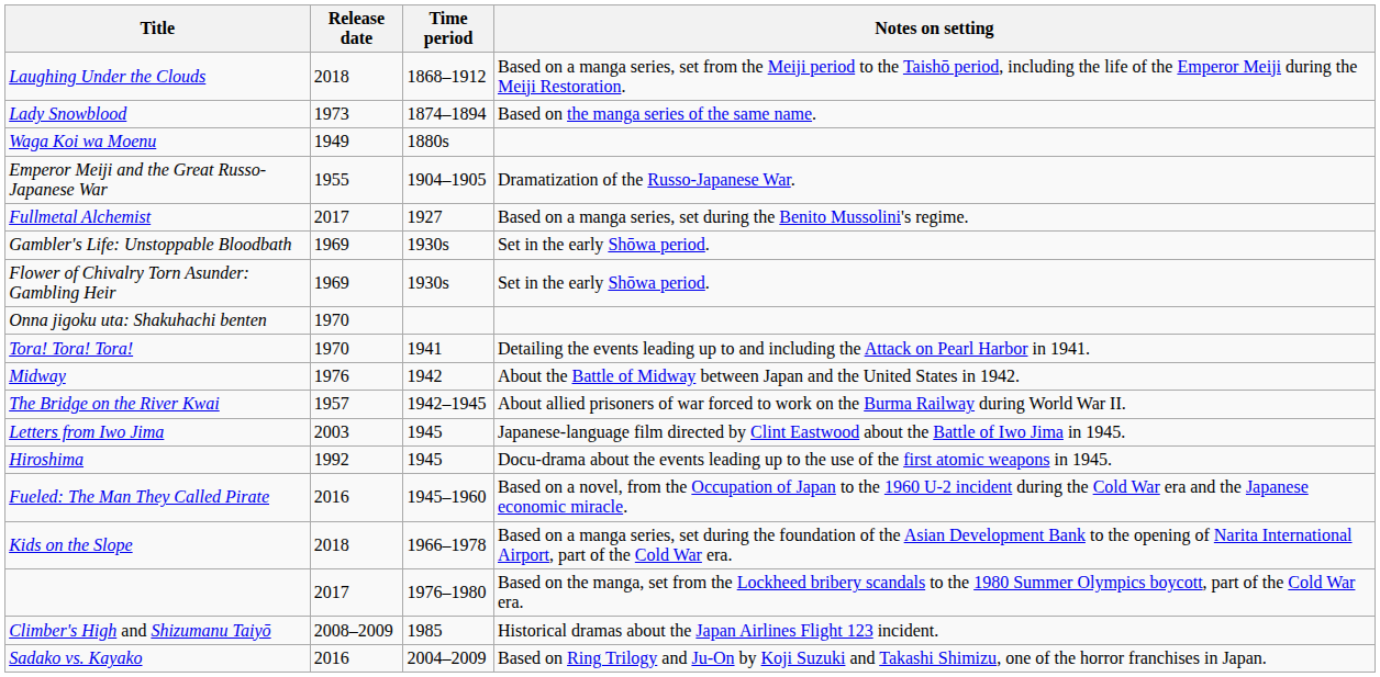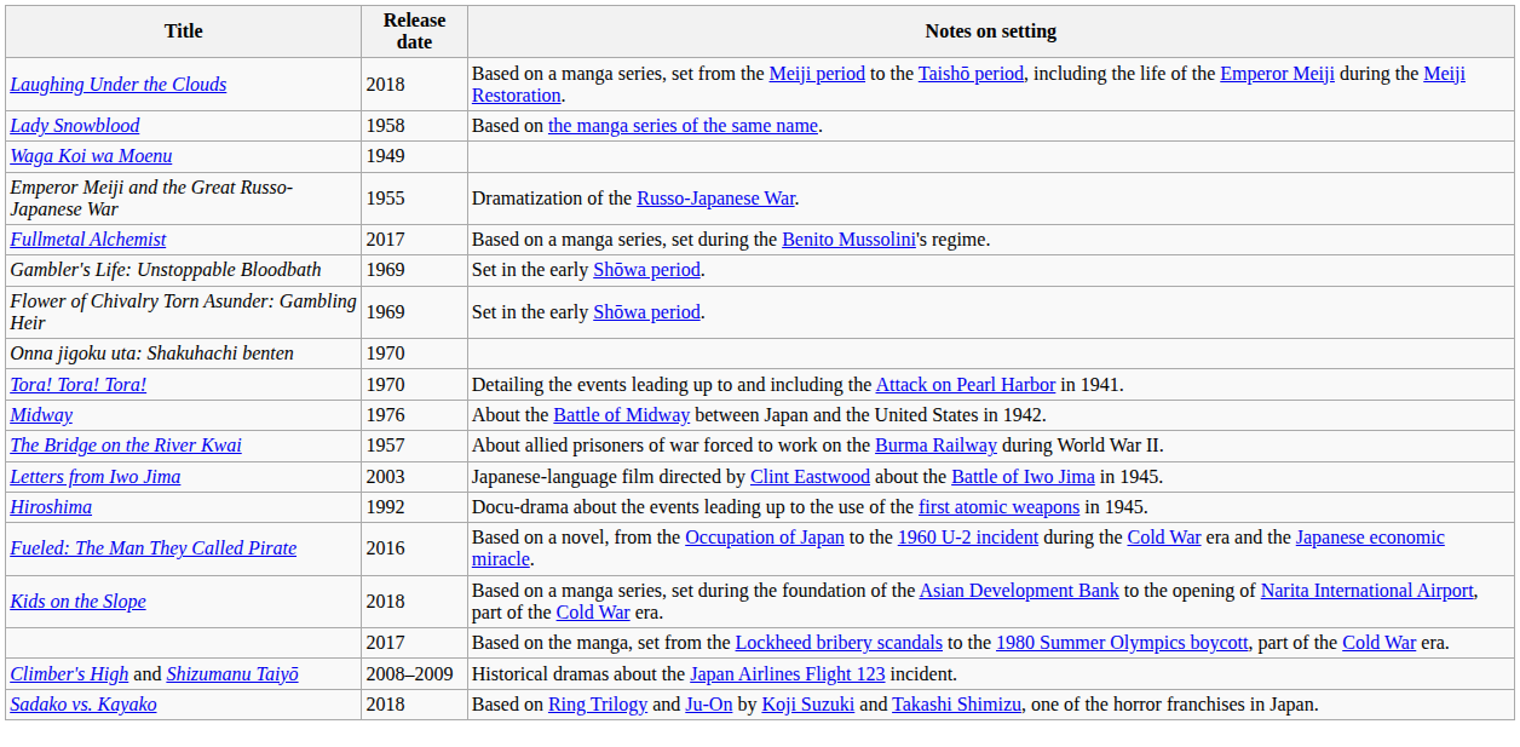- column: Time period | 1868–1912 | 1874–1894 | 1880s | 1904–1905 | 1927 | 1930s | 1930s | 1941 | 1942 | 1942–1945 | 1945 | 1945 | 1945–1960 | 1966–1978 | 1976–1980 | 1985 | 2004–2009
Lady Snowblood | Release date: 1973 -> 1958
Sadako vs. Kayako | Release date: 2016 -> 2018
